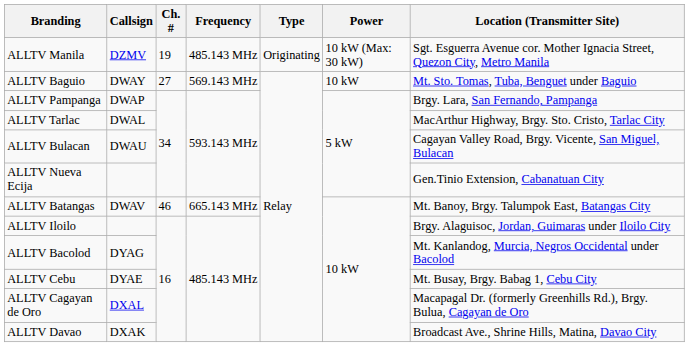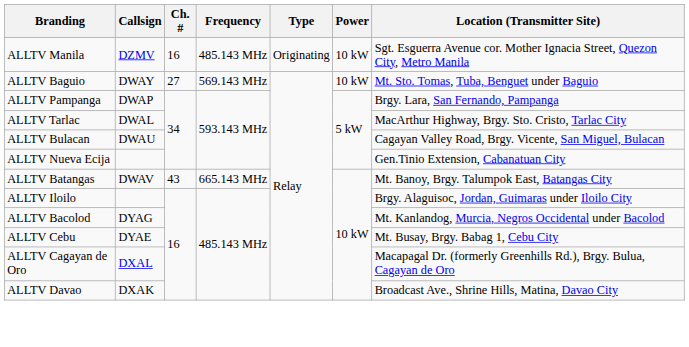ALLTV Manila | Ch. #: 19 -> 16
ALLTV Manila | Power: 10 kW (Max: 30 kW) -> 10 kW
ALLTV Batangas | Ch. #: 46 -> 43
